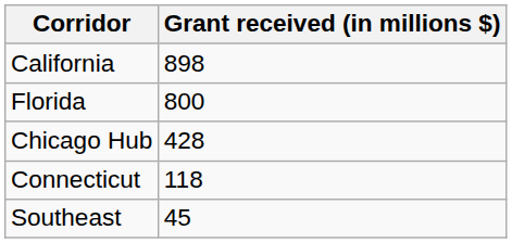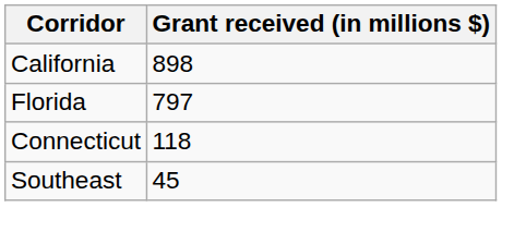Florida | Grant received (in millions $): 800 -> 797
- row: Chicago Hub | 428
